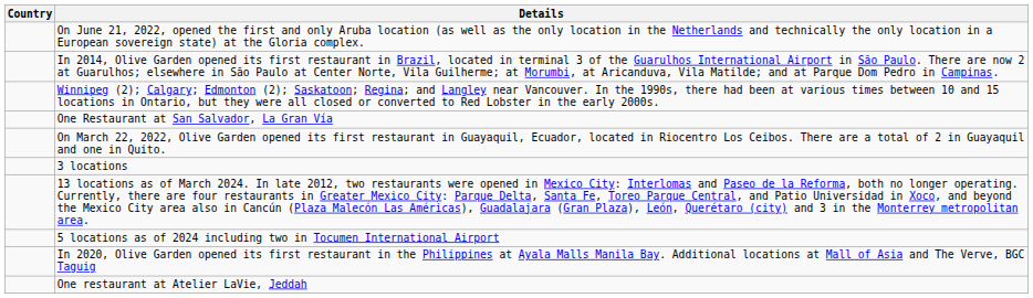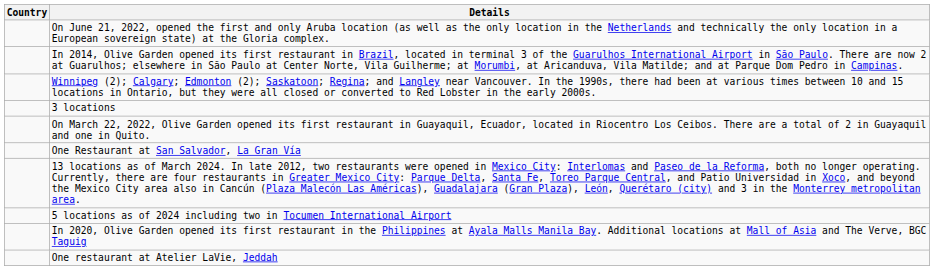rows swapped: 3 locations <-> One Restaurant at San Salvador, La Gran Vía
